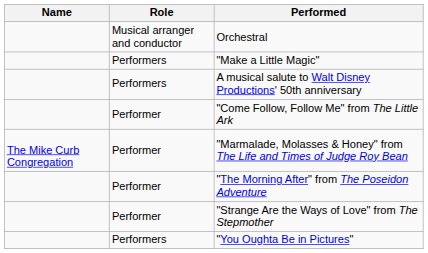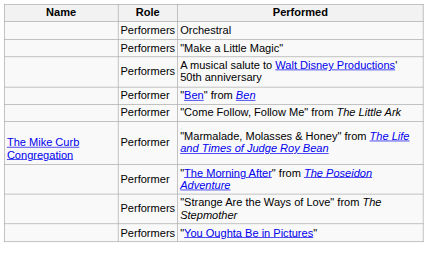Orchestral | Role: Musical arranger and conductor -> Performers
+ row: Performer | "Ben" from Ben
"Strange Are the Ways of Love" from The Stepmother | Role: Performer -> Performers
